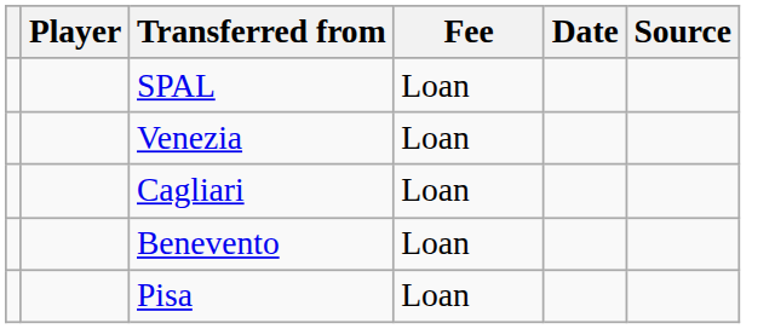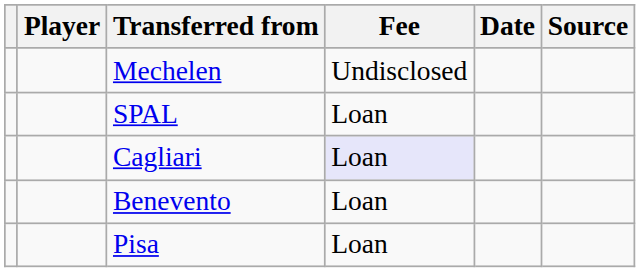+ row: Mechelen | Undisclosed
- row: Venezia | Loan
Cagliari | Fee: no background -> lavender background
